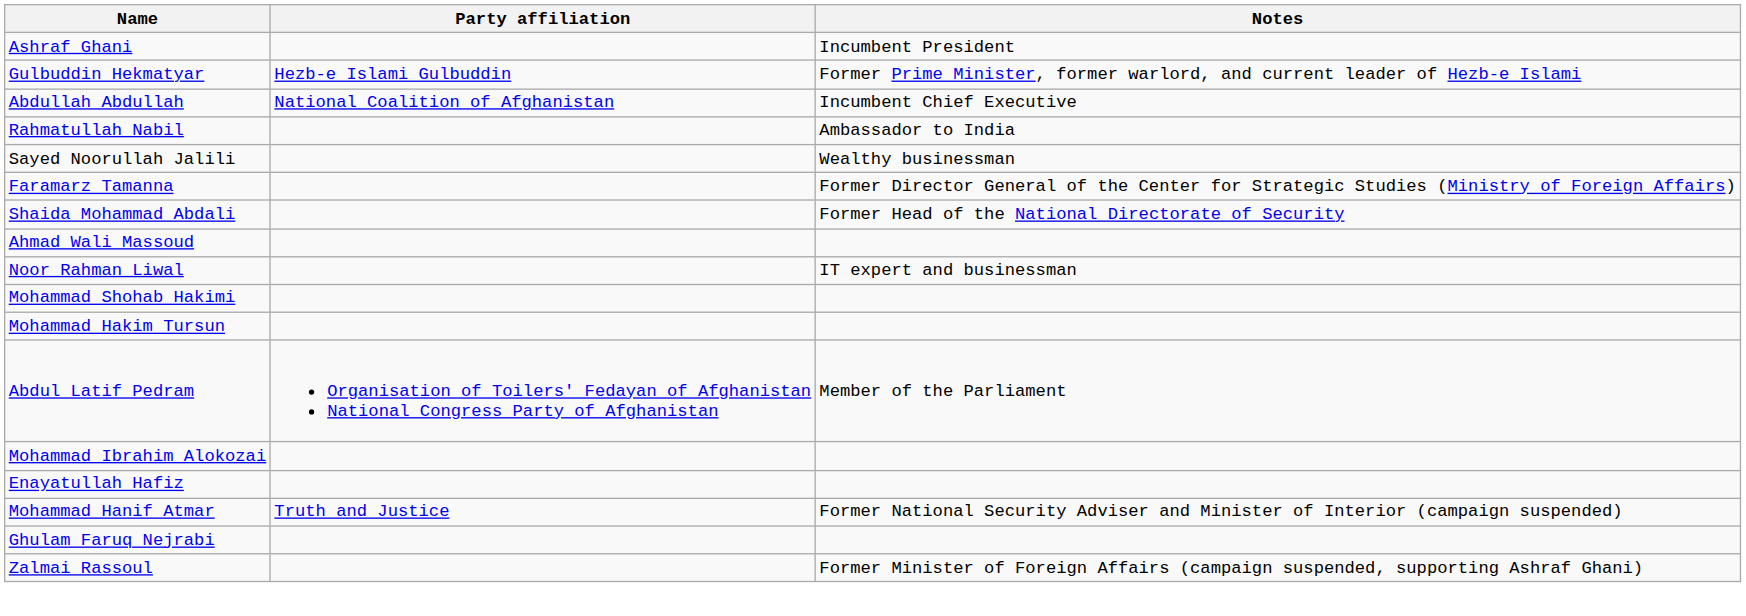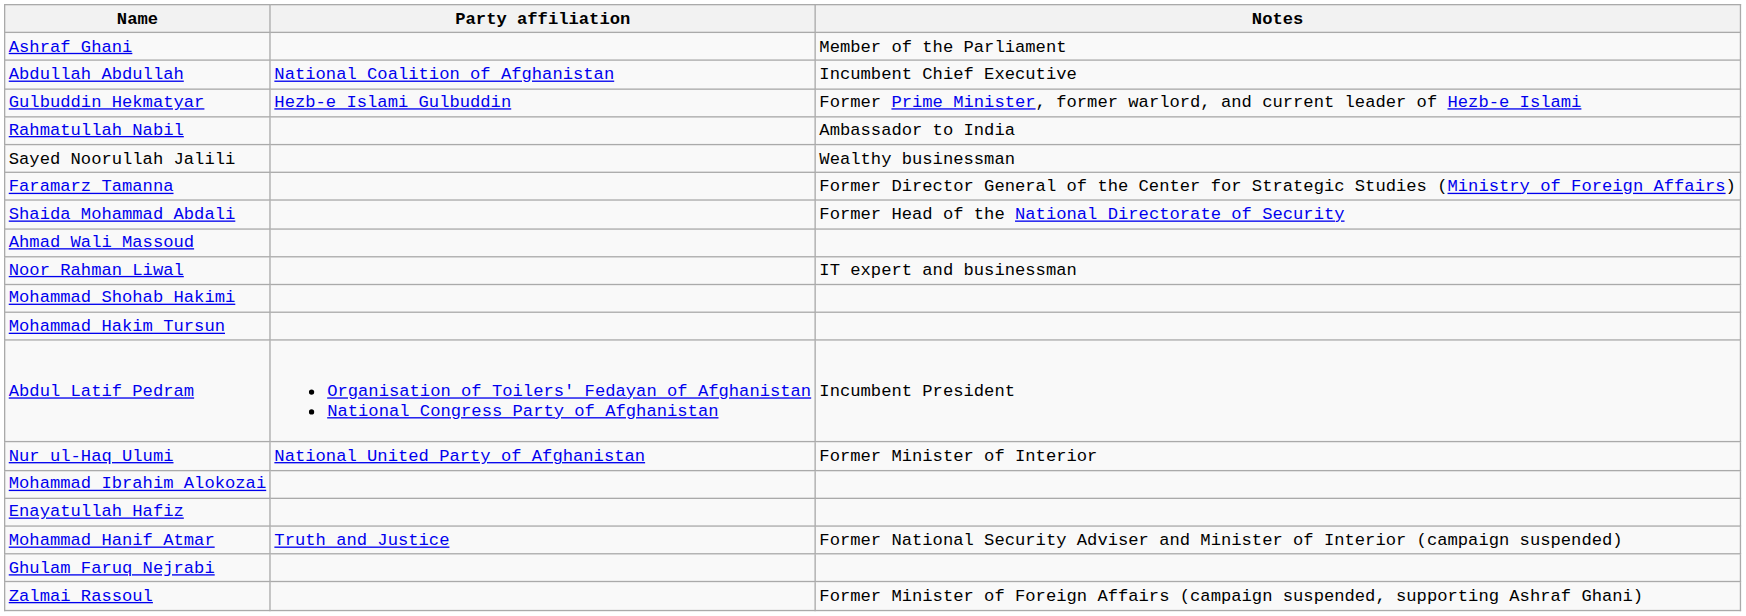Ashraf Ghani | Notes: Incumbent President -> Member of the Parliament
rows swapped: Abdullah Abdullah <-> Gulbuddin Hekmatyar
Abdul Latif Pedram | Notes: Member of the Parliament -> Incumbent President
+ row: Nur ul-Haq Ulumi | National United Party of Afghanistan | Former Minister of Interior
